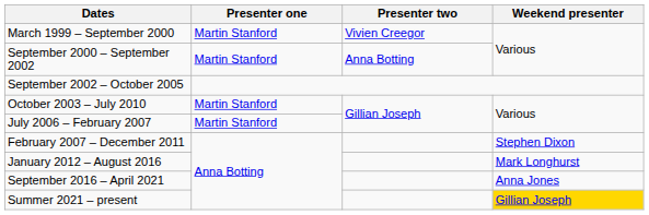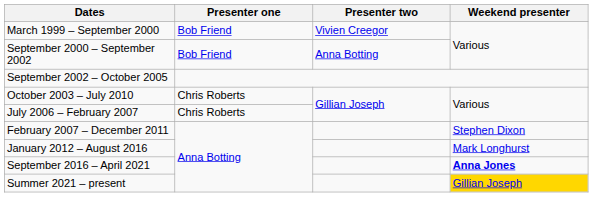March 1999 – September 2000 | Presenter one: Martin Stanford -> Bob Friend
September 2000 – September 2002 | Presenter one: Martin Stanford -> Bob Friend
October 2003 – July 2010 | Presenter one: Martin Stanford -> Chris Roberts
July 2006 – February 2007 | Presenter one: Martin Stanford -> Chris Roberts
September 2016 – April 2021 | Weekend presenter: normal -> bold
